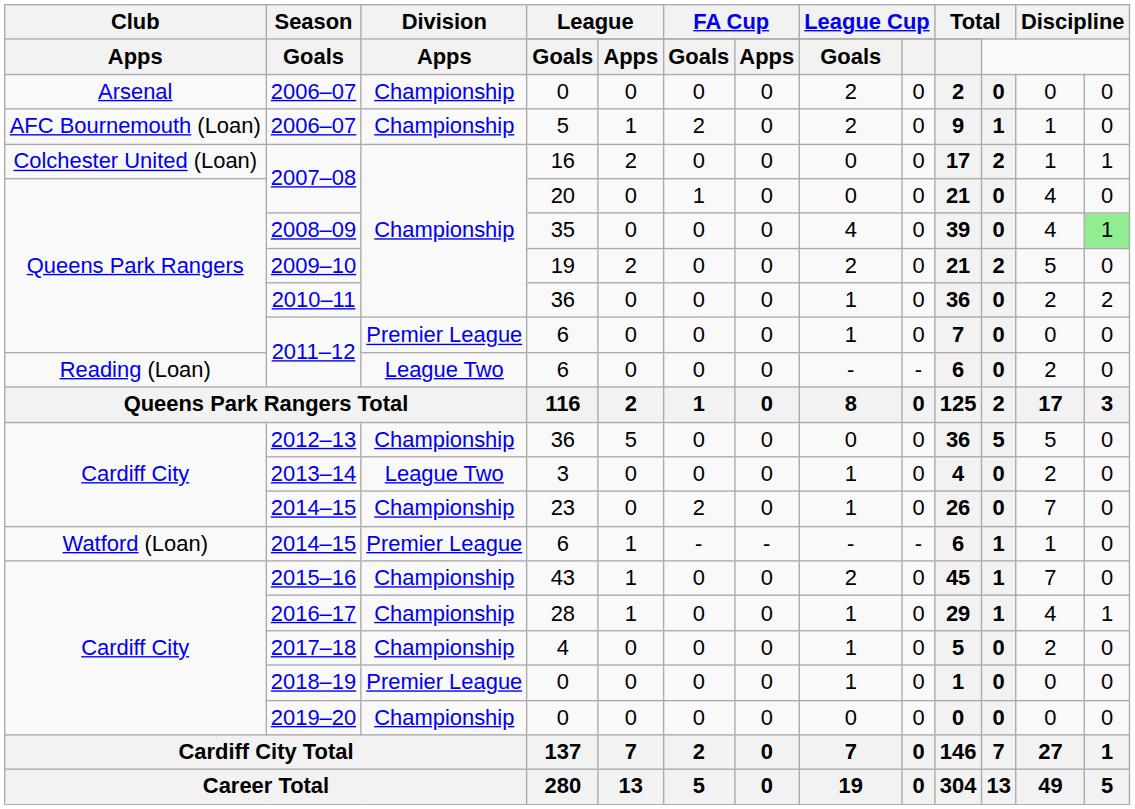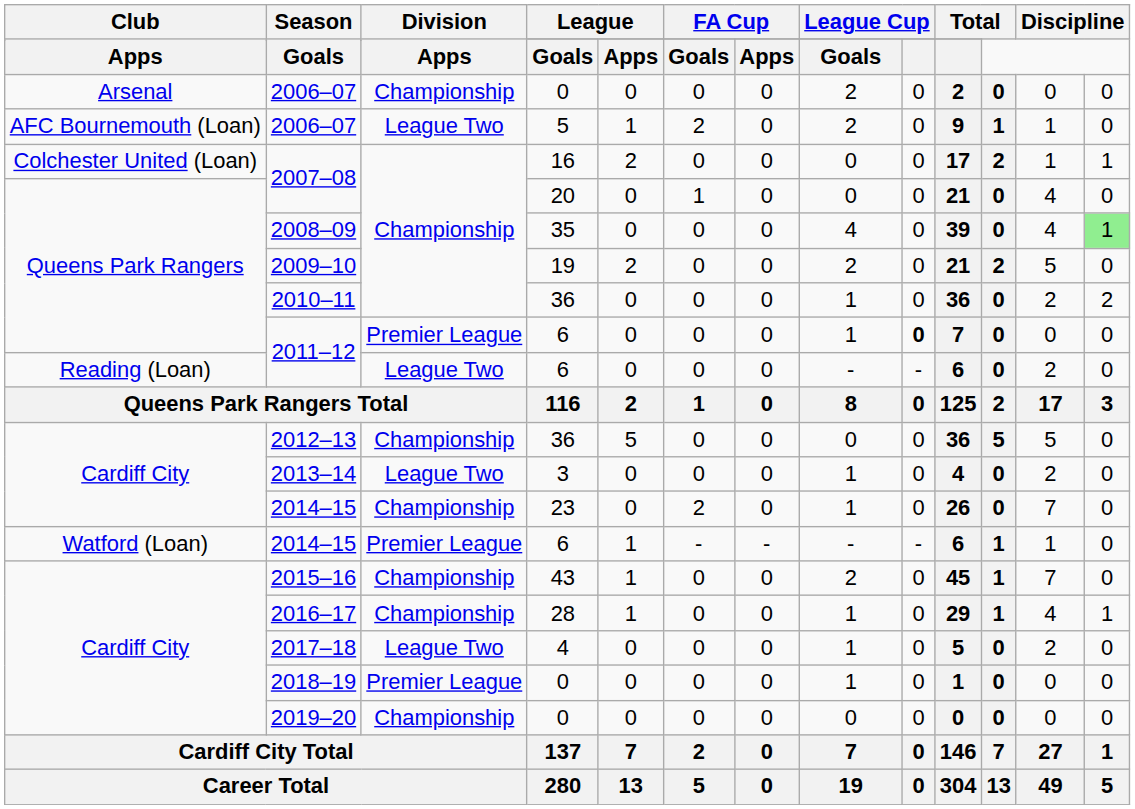AFC Bournemouth (Loan) / 2006–07 | Division: Championship -> League Two
Queens Park Rangers / 2011–12 | column 9: normal -> bold
2017–18 | Division: Championship -> League Two
